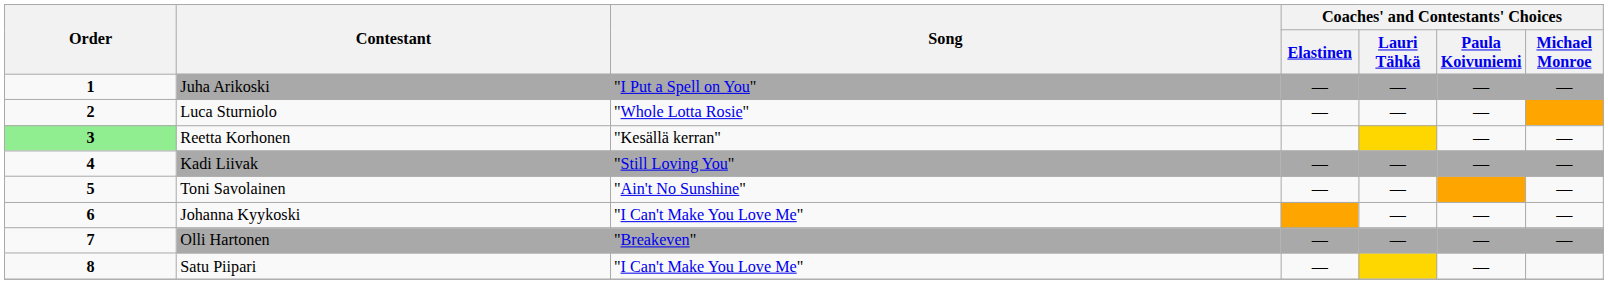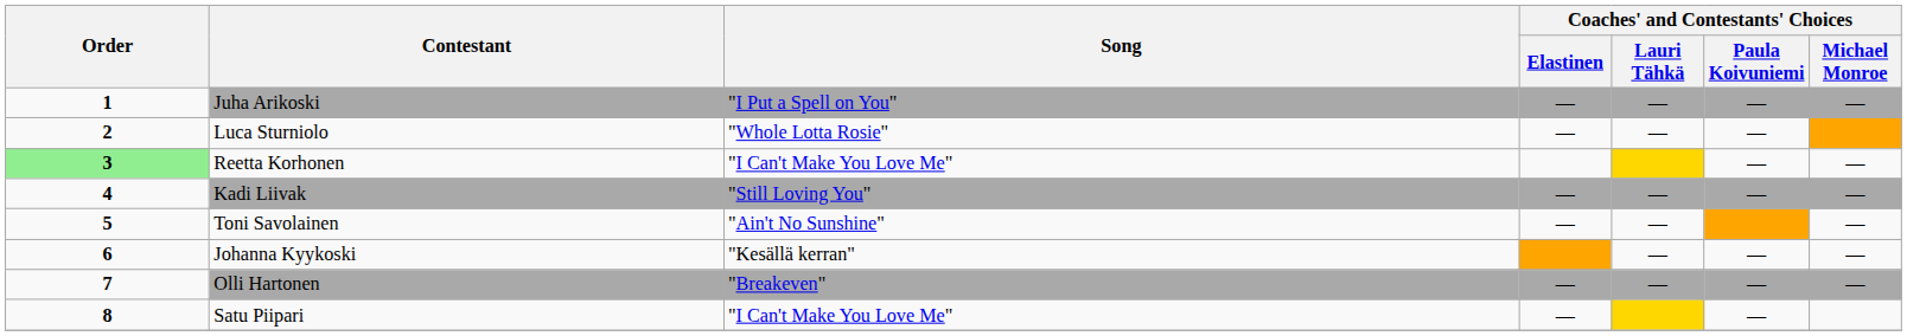Reetta Korhonen | Song: "Kesällä kerran" -> "I Can't Make You Love Me"
Johanna Kyykoski | Song: "I Can't Make You Love Me" -> "Kesällä kerran"
